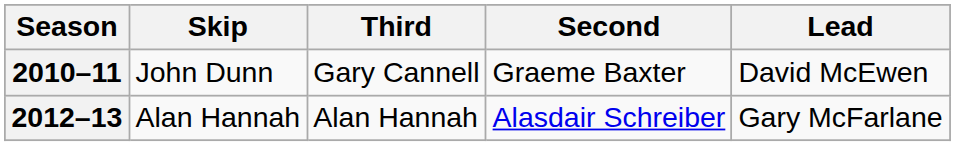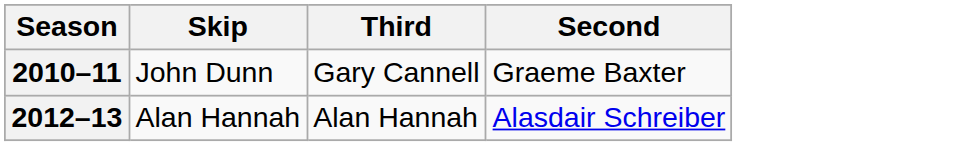- column: Lead | David McEwen | Gary McFarlane
